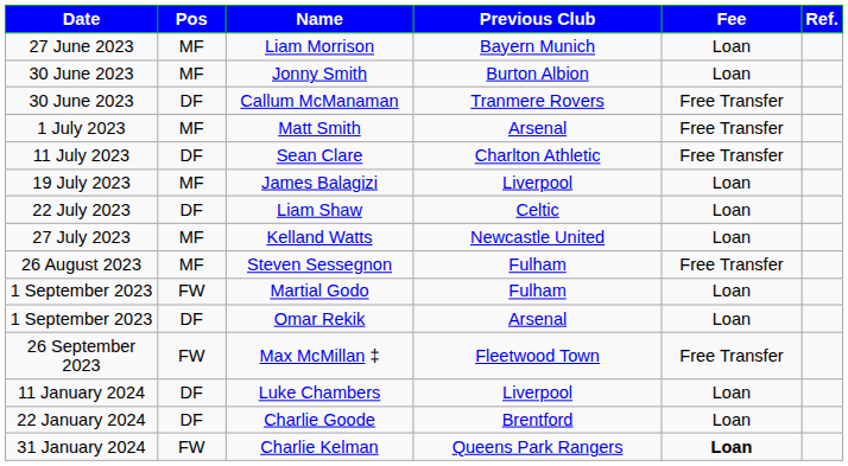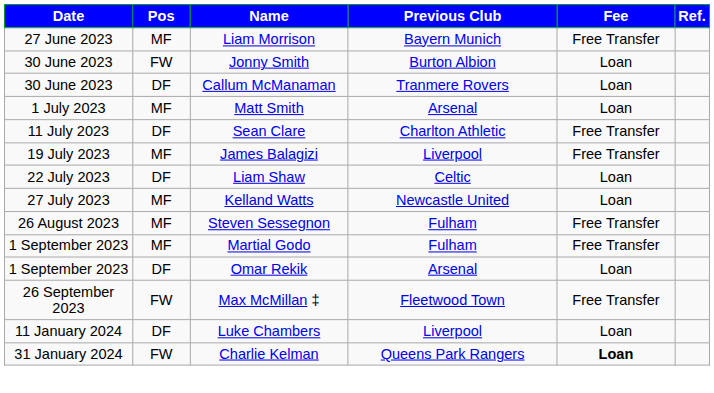Liam Morrison | Fee: Loan -> Free Transfer
Jonny Smith | Pos: MF -> FW
Callum McManaman | Fee: Free Transfer -> Loan
Matt Smith | Fee: Free Transfer -> Loan
James Balagizi | Fee: Loan -> Free Transfer
Martial Godo | Pos: FW -> MF
Martial Godo | Fee: Loan -> Free Transfer
- row: 22 January 2024 | DF | Charlie Goode | Brentford | Loan
